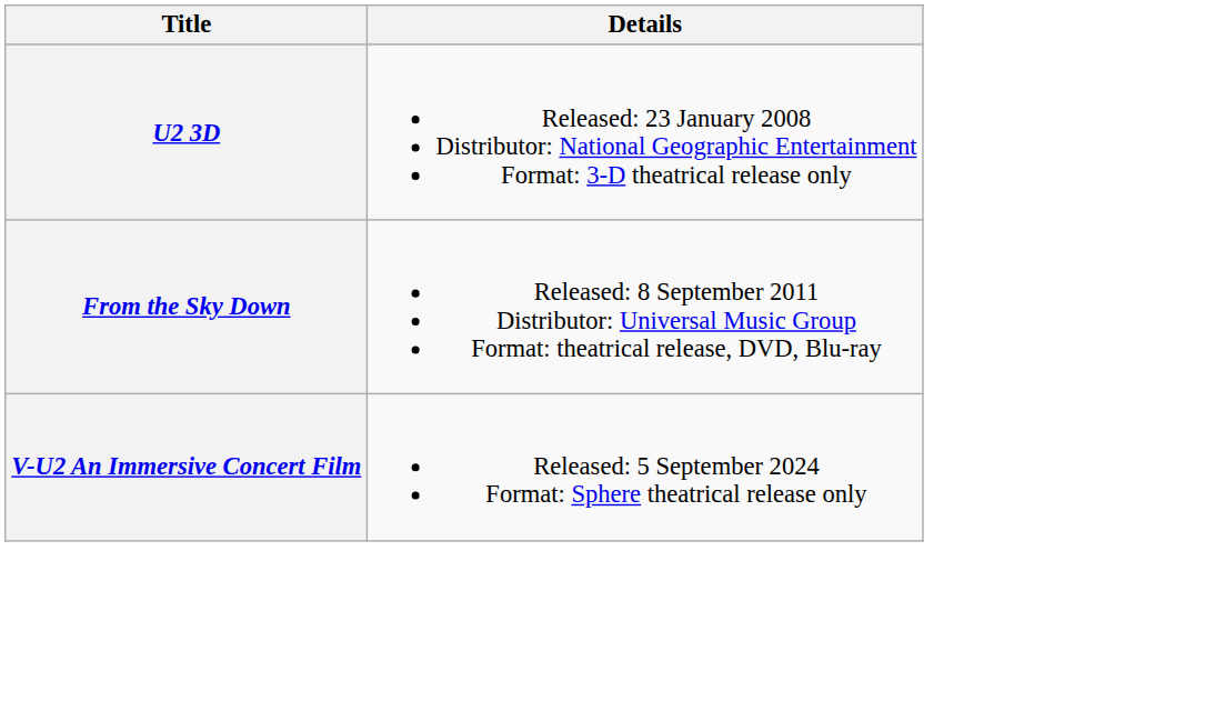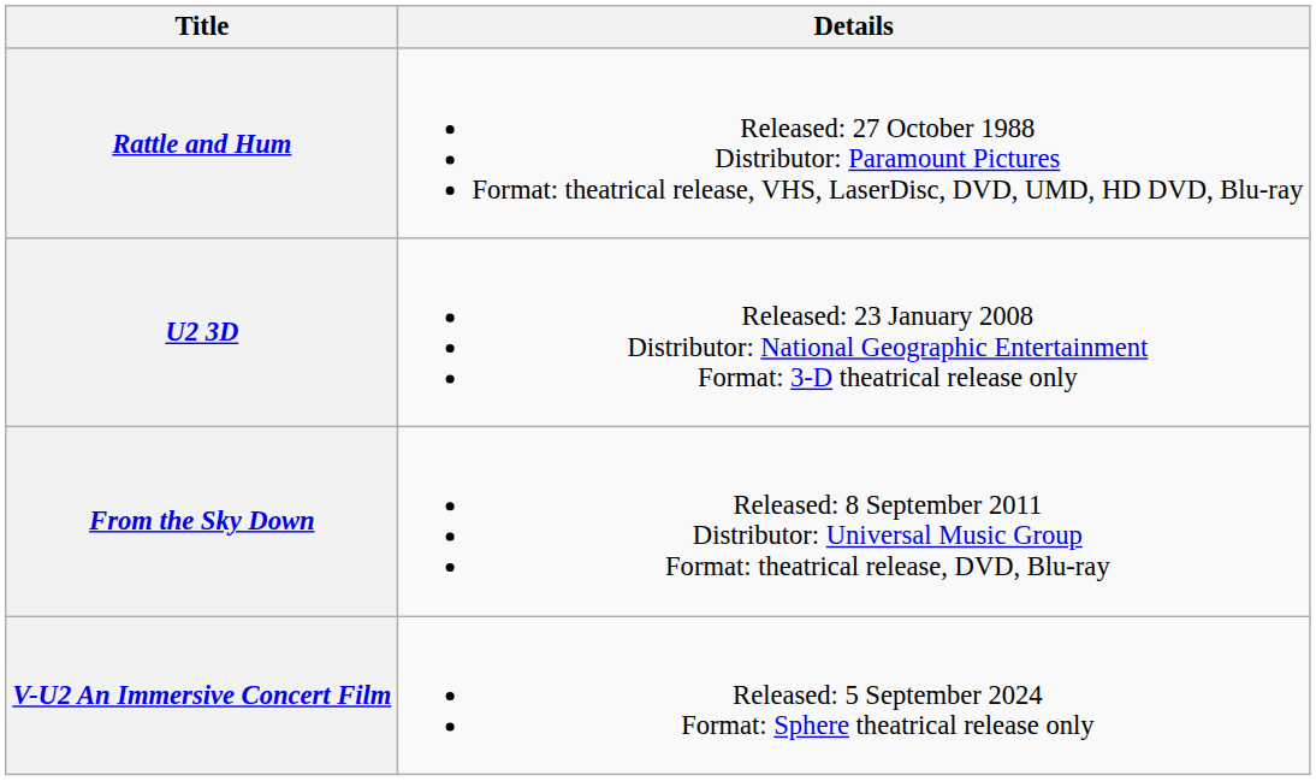+ row: Rattle and Hum | Released: 27 October 1988 Distributor: Paramount Pictures Format: theatrical release, VHS, LaserDisc, DVD, UMD, HD DVD, Blu-ray
